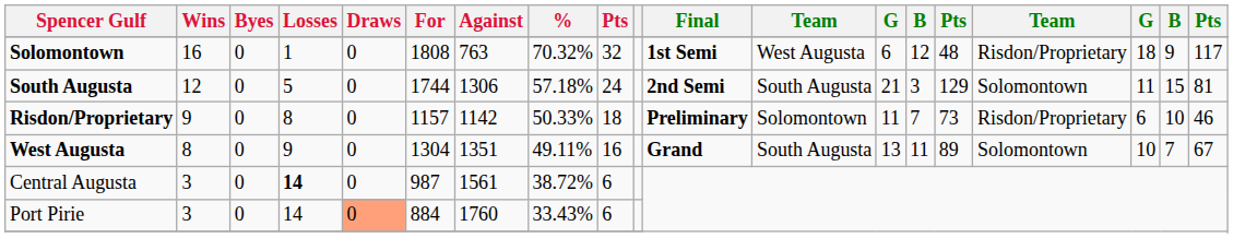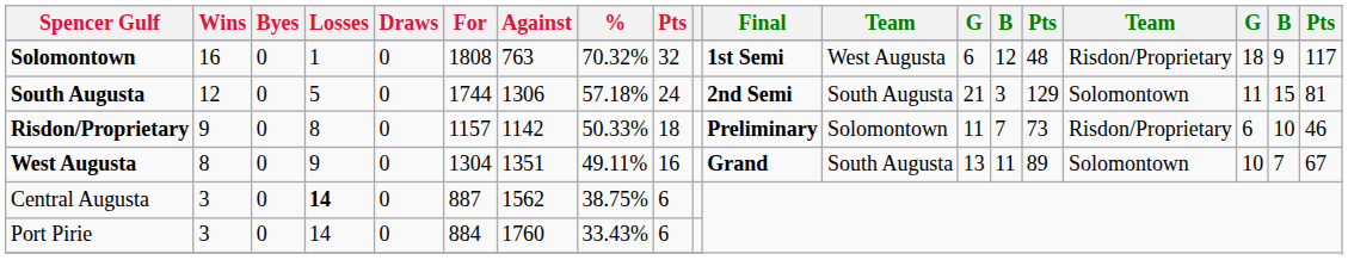Central Augusta | For: 987 -> 887
Central Augusta | Against: 1561 -> 1562
Central Augusta | %: 38.72% -> 38.75%
Port Pirie | Draws: lightsalmon background -> no background
